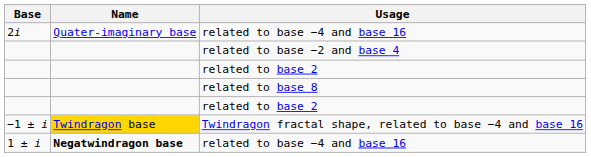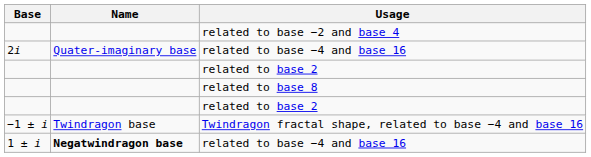rows swapped: 2i / related to base −4 and base 16 <-> related to base −2 and base 4
Twindragon fractal shape, related to base −4 and base 16 | Name: gold background -> no background
